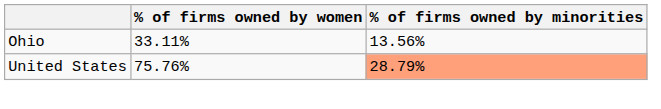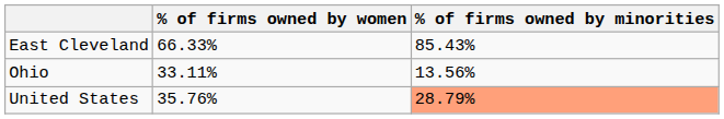+ row: East Cleveland | 66.33% | 85.43%
United States | % of firms owned by women: 75.76% -> 35.76%
